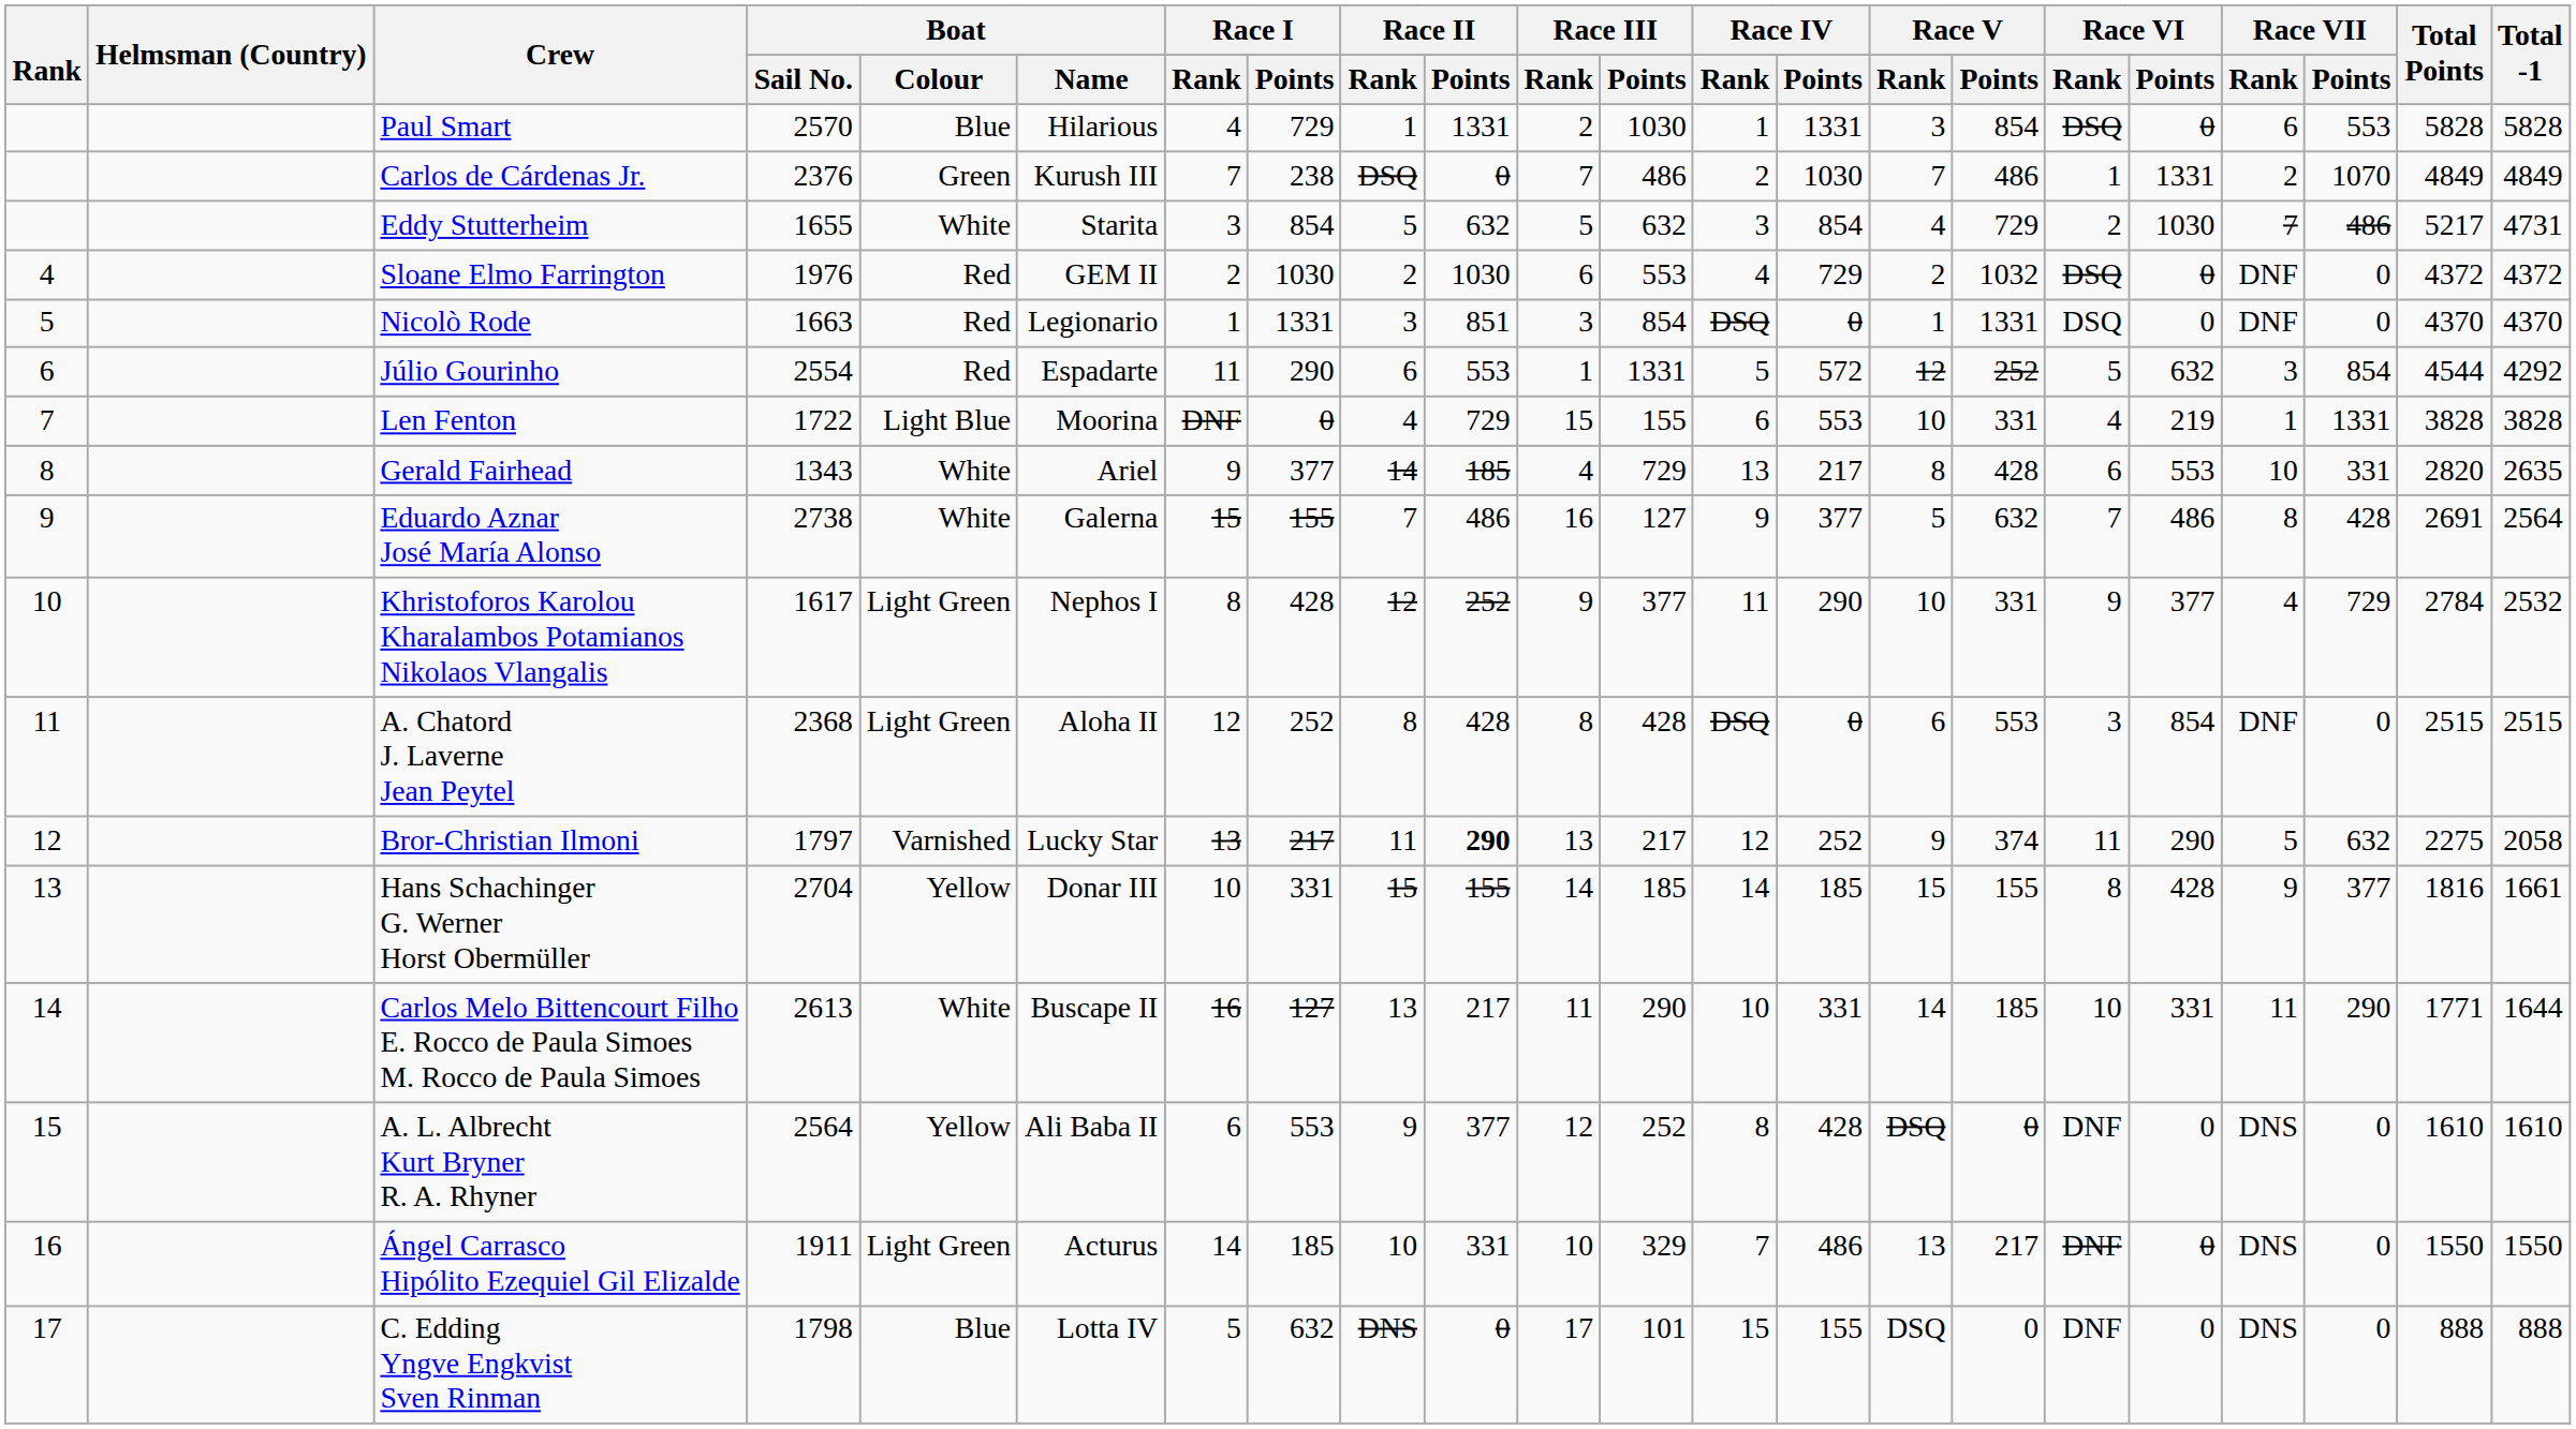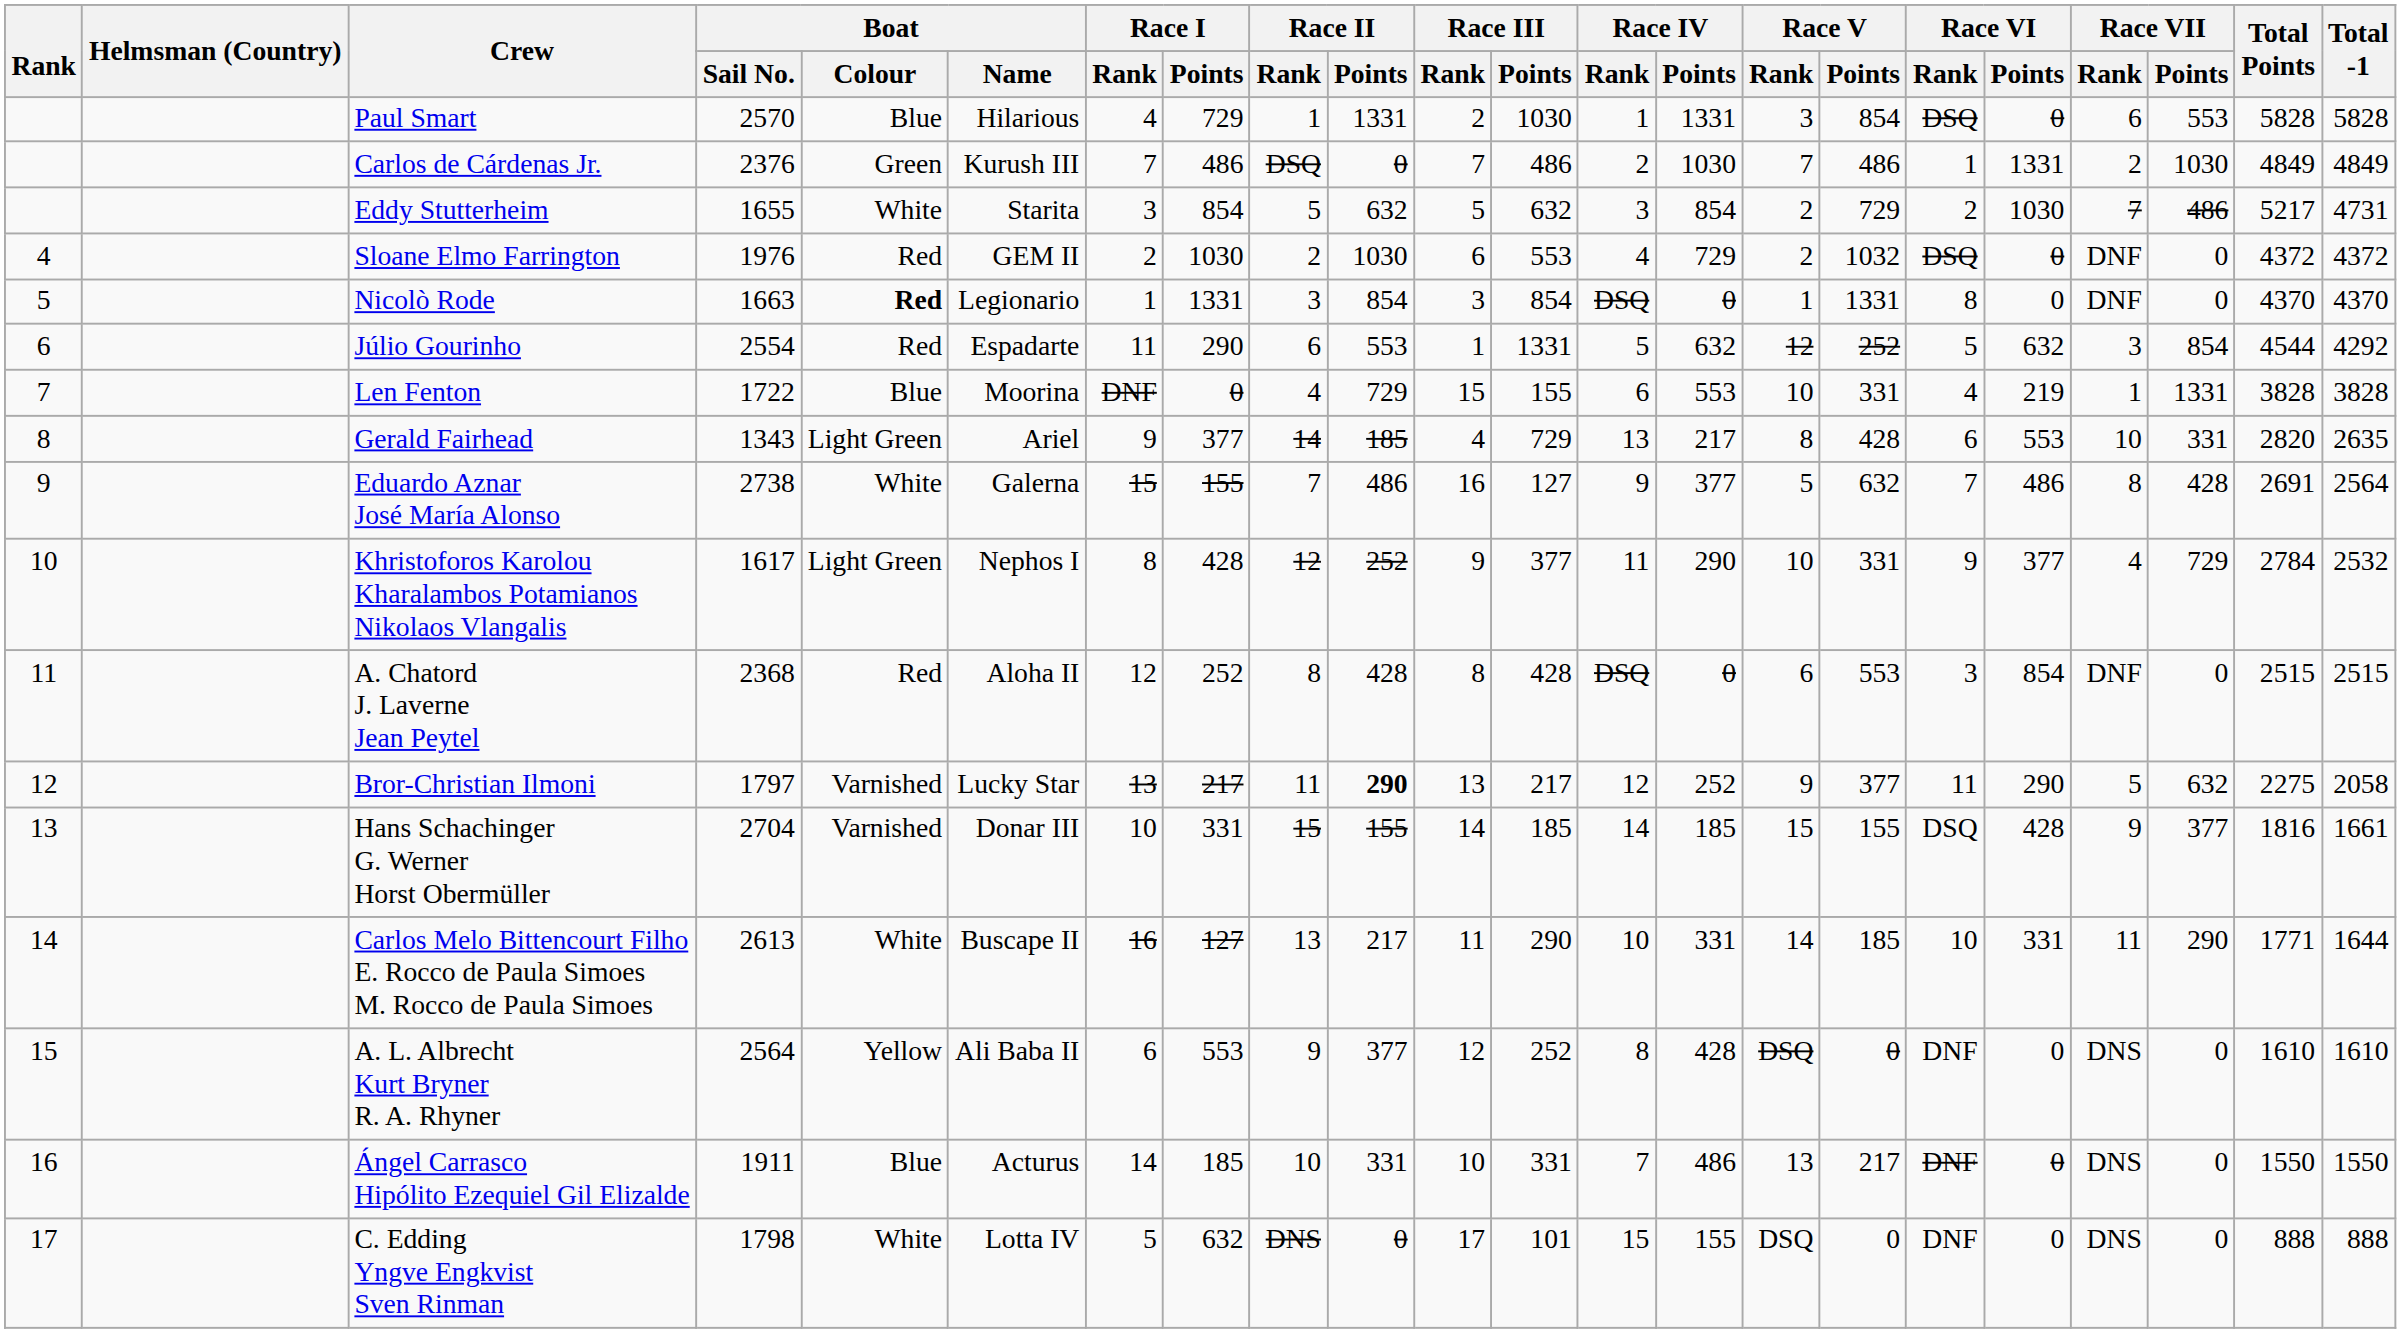Carlos de Cárdenas Jr. | Race I / Points: 238 -> 486
Carlos de Cárdenas Jr. | Race VII / Points: 1070 -> 1030
Eddy Stutterheim | Race V / Rank: 4 -> 2
Nicolò Rode | Boat / Colour: normal -> bold
Nicolò Rode | Race II / Points: 851 -> 854
Nicolò Rode | Race VI / Rank: DSQ -> 8
Júlio Gourinho | Race IV / Points: 572 -> 632
Len Fenton | Boat / Colour: Light Blue -> Blue
Gerald Fairhead | Boat / Colour: White -> Light Green
A. Chatord J. Laverne Jean Peytel | Boat / Colour: Light Green -> Red
Bror-Christian Ilmoni | Race V / Points: 374 -> 377
Hans Schachinger G. Werner Horst Obermüller | Boat / Colour: Yellow -> Varnished
Hans Schachinger G. Werner Horst Obermüller | Race VI / Rank: 8 -> DSQ
Ángel Carrasco Hipólito Ezequiel Gil Elizalde | Boat / Colour: Light Green -> Blue
Ángel Carrasco Hipólito Ezequiel Gil Elizalde | Race III / Points: 329 -> 331
C. Edding Yngve Engkvist Sven Rinman | Boat / Colour: Blue -> White
